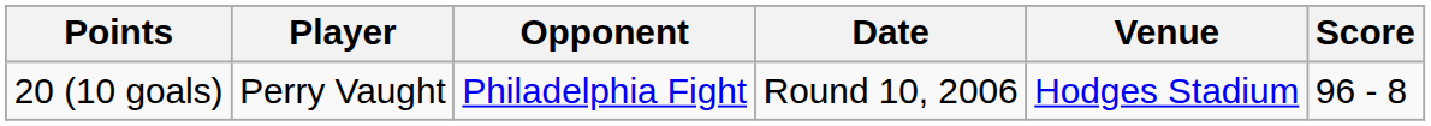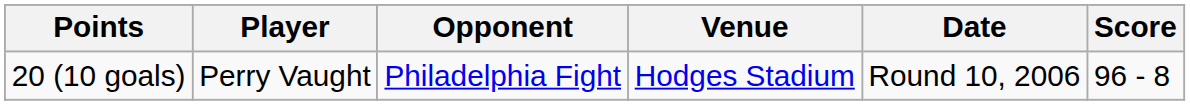columns swapped: Venue <-> Date
